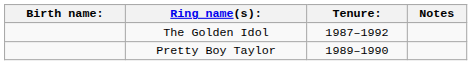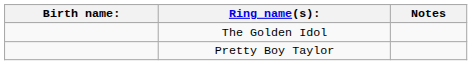- column: Tenure: | 1987–1992 | 1989–1990
